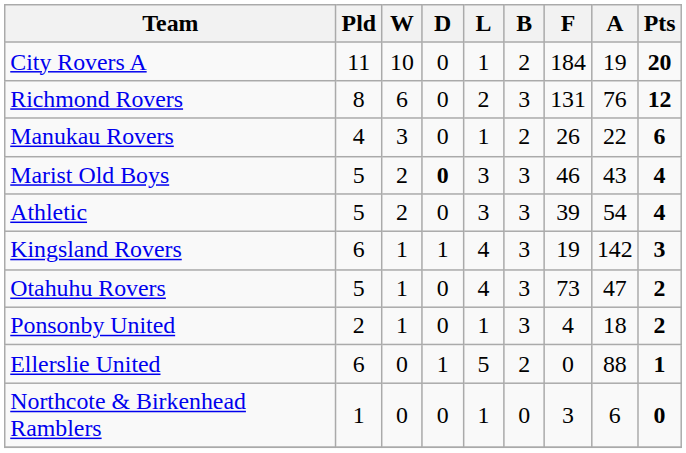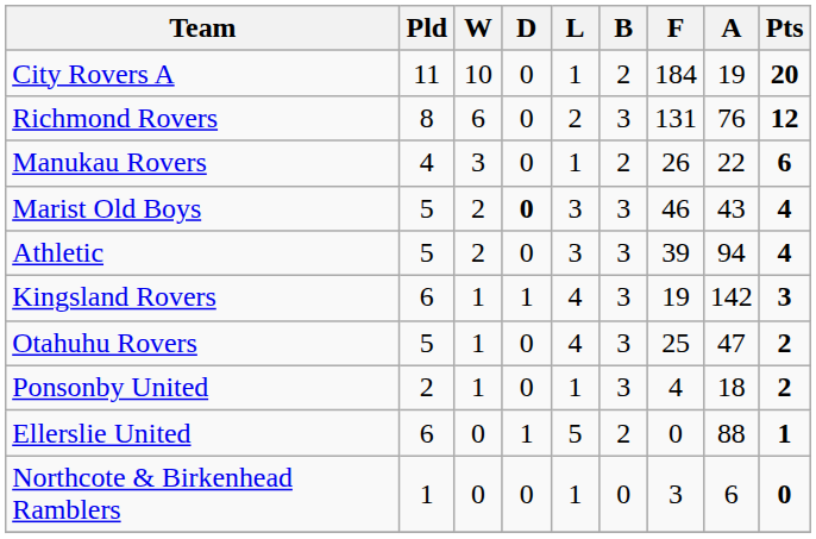Athletic | A: 54 -> 94
Otahuhu Rovers | F: 73 -> 25
